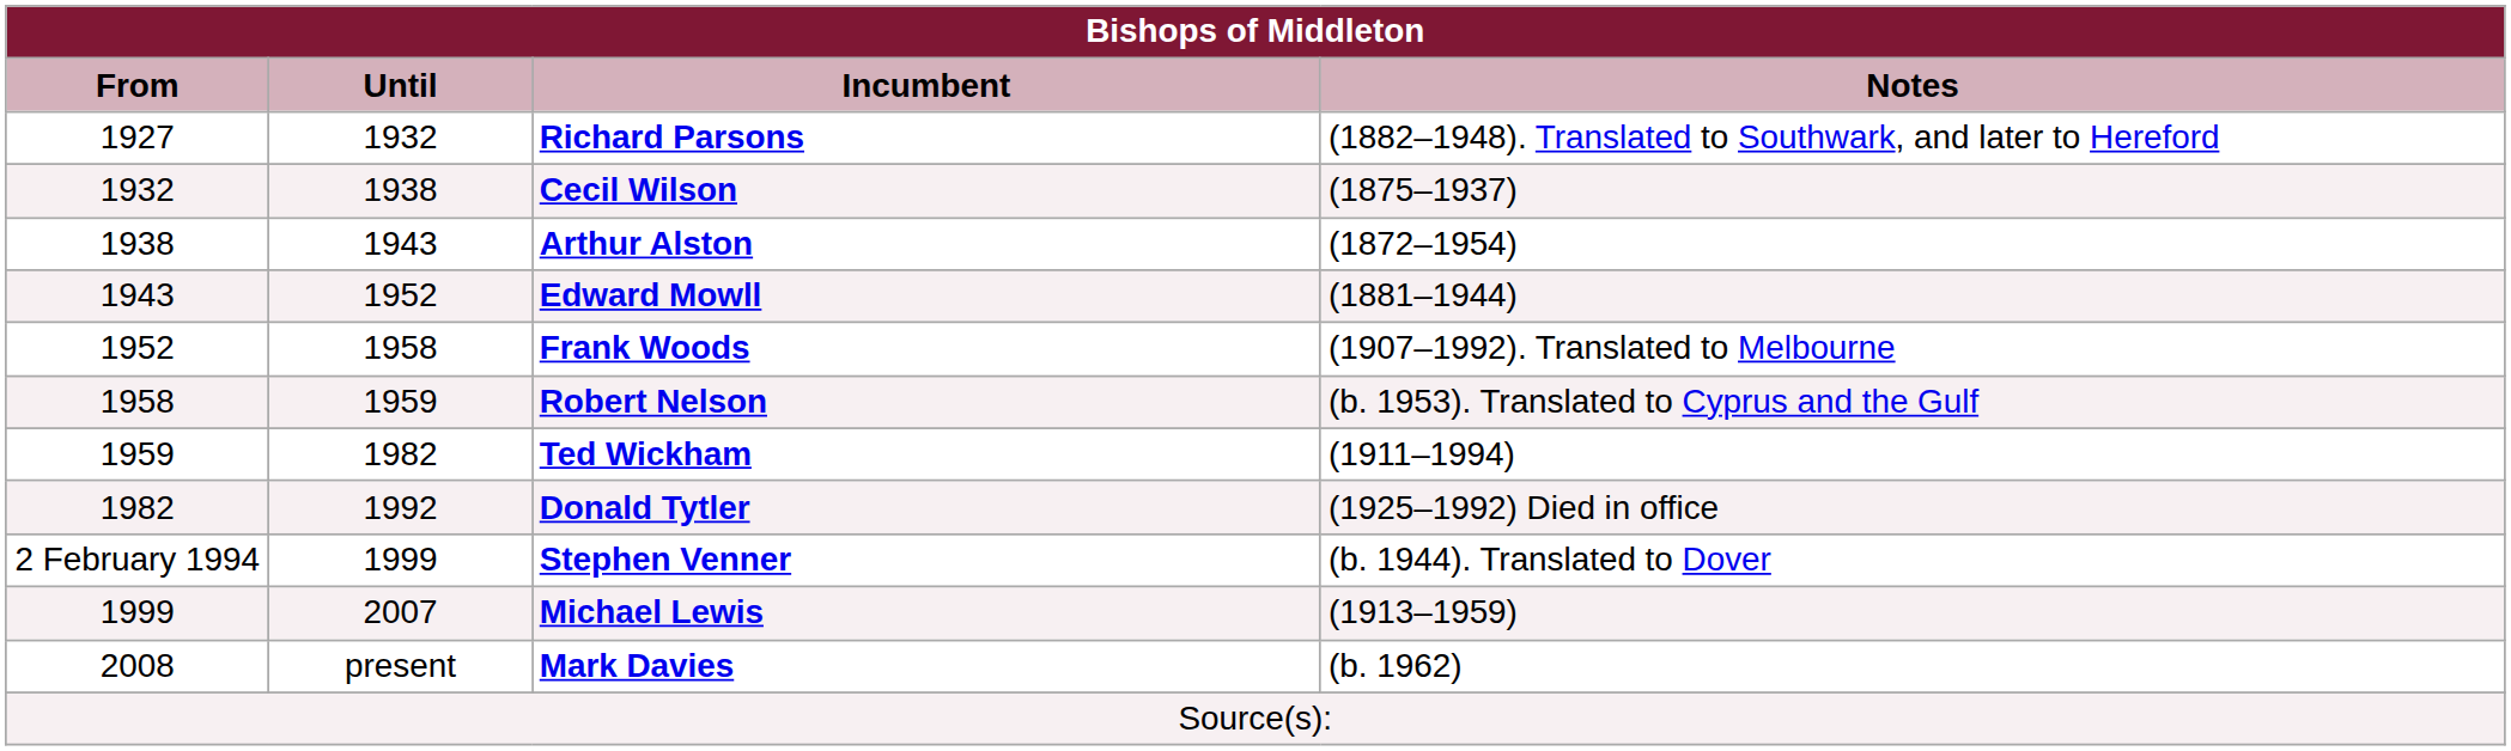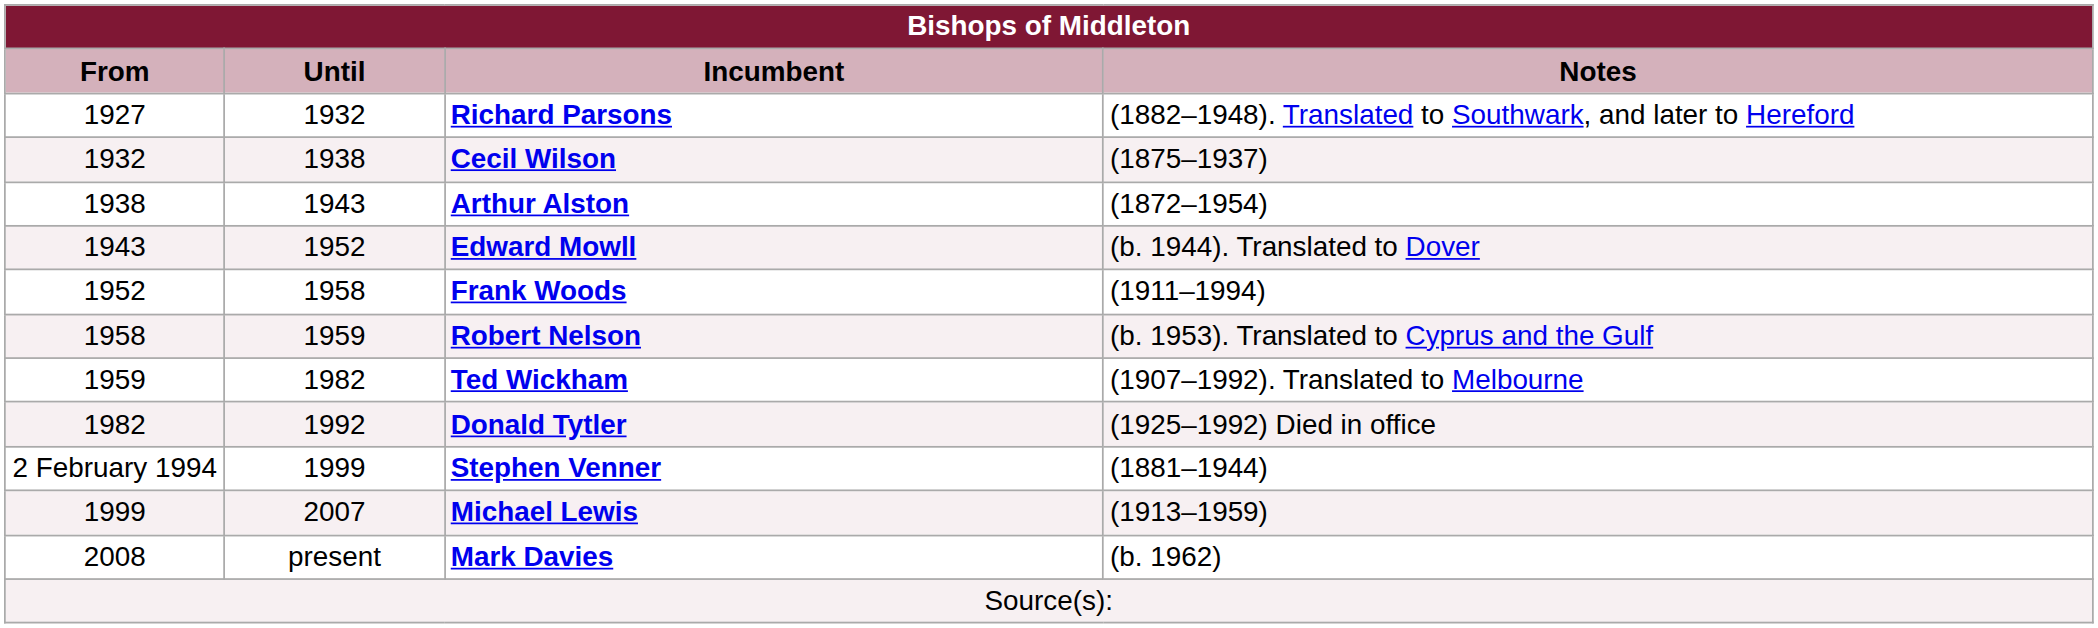Edward Mowll | Notes: (1881–1944) -> (b. 1944). Translated to Dover
Frank Woods | Notes: (1907–1992). Translated to Melbourne -> (1911–1994)
Ted Wickham | Notes: (1911–1994) -> (1907–1992). Translated to Melbourne
Stephen Venner | Notes: (b. 1944). Translated to Dover -> (1881–1944)
